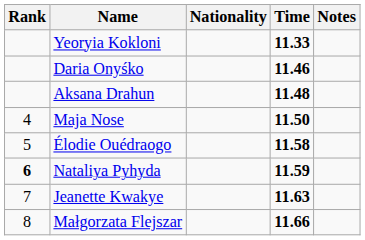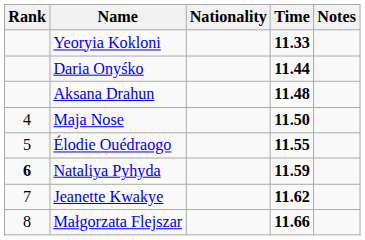Daria Onyśko | Time: 11.46 -> 11.44
Élodie Ouédraogo | Time: 11.58 -> 11.55
Jeanette Kwakye | Time: 11.63 -> 11.62
